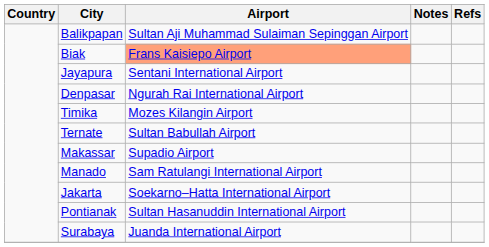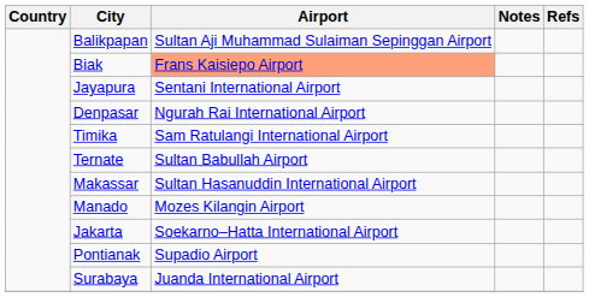Timika | Airport: Mozes Kilangin Airport -> Sam Ratulangi International Airport
Makassar | Airport: Supadio Airport -> Sultan Hasanuddin International Airport
Manado | Airport: Sam Ratulangi International Airport -> Mozes Kilangin Airport
Pontianak | Airport: Sultan Hasanuddin International Airport -> Supadio Airport
